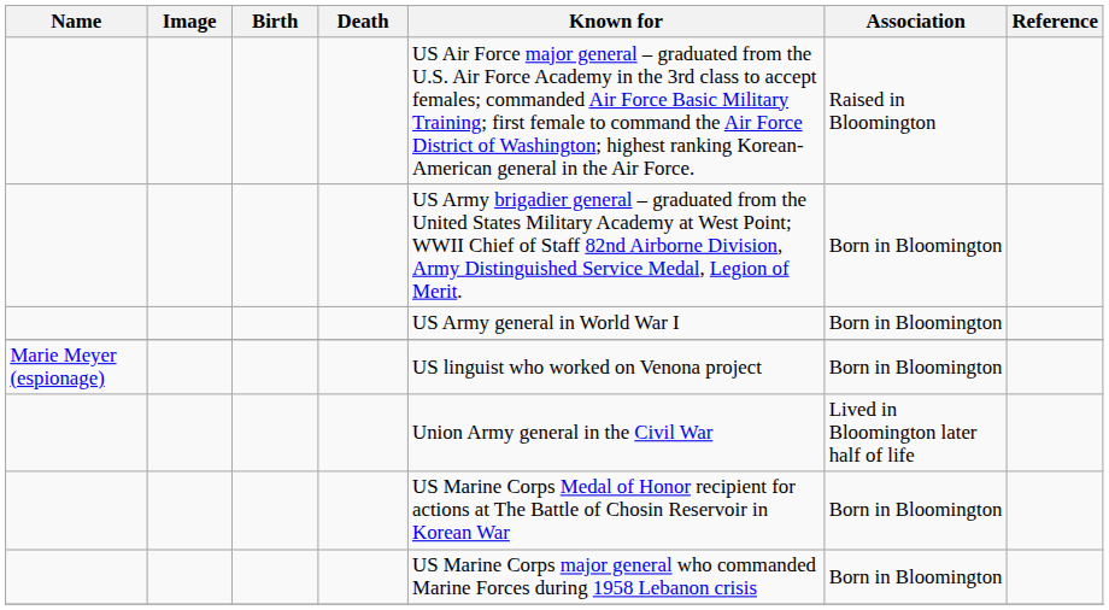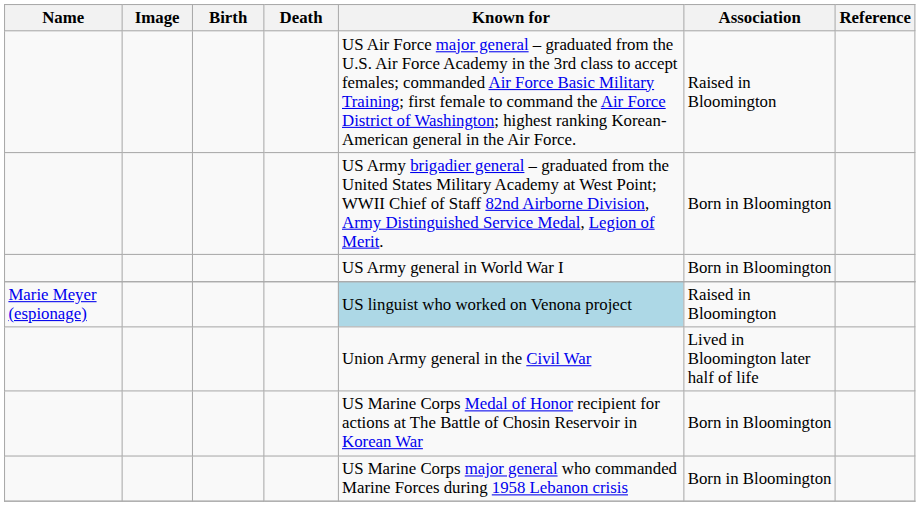Marie Meyer (espionage) | Known for: no background -> lightblue background
Marie Meyer (espionage) | Association: Born in Bloomington -> Raised in Bloomington
